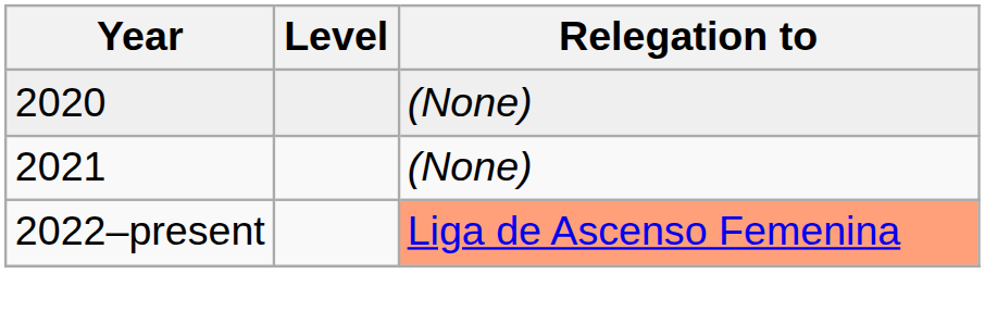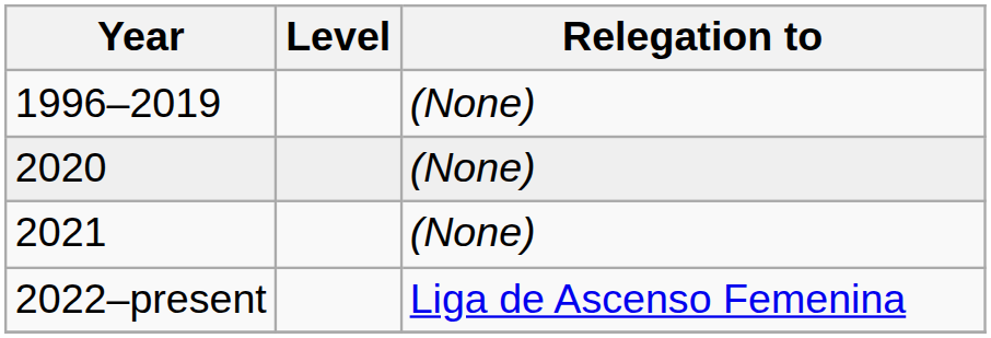+ row: 1996–2019 | (None)
2022–present | Relegation to: lightsalmon background -> no background
